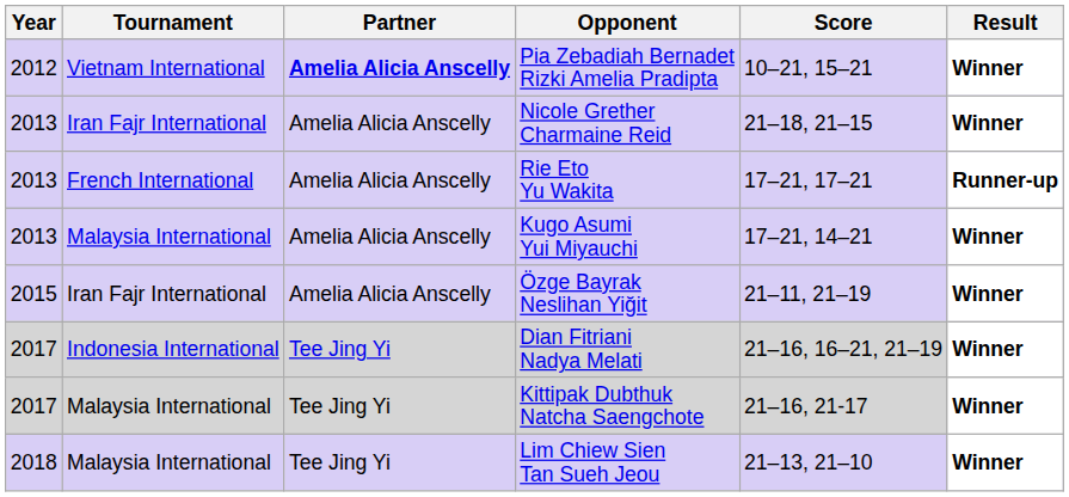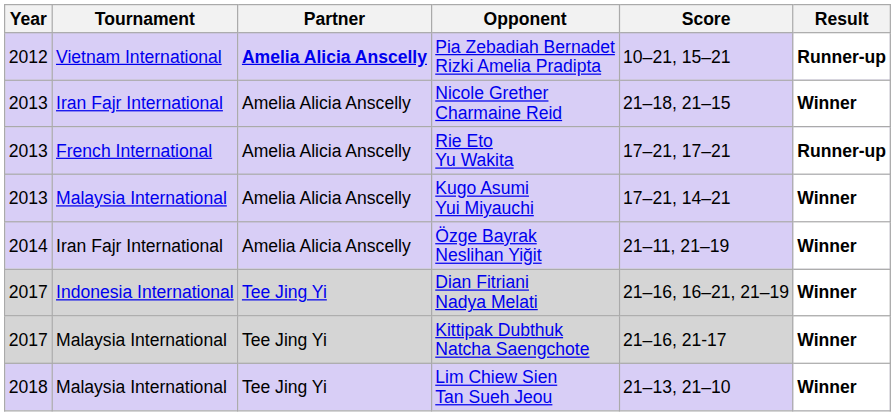Pia Zebadiah Bernadet Rizki Amelia Pradipta | Result: Winner -> Runner-up
Özge Bayrak Neslihan Yiğit | Year: 2015 -> 2014
